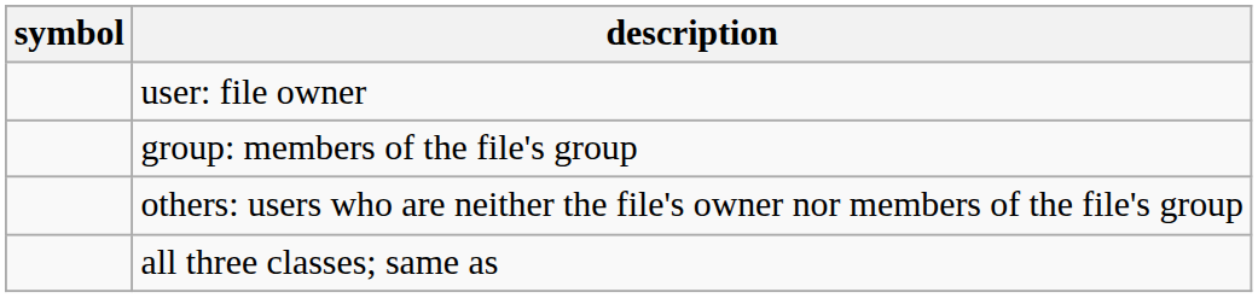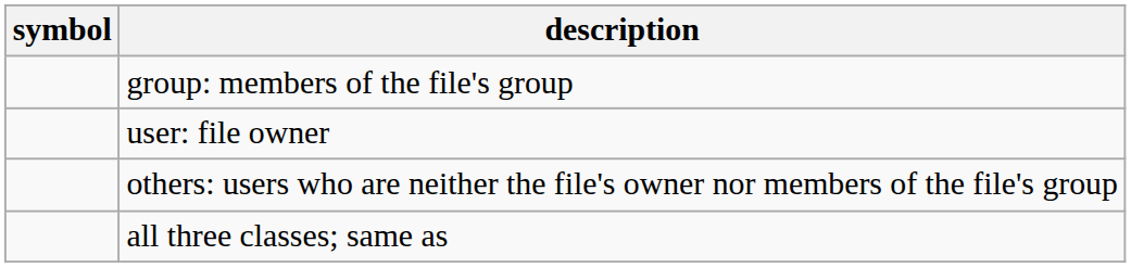rows swapped: user: file owner <-> group: members of the file's group
